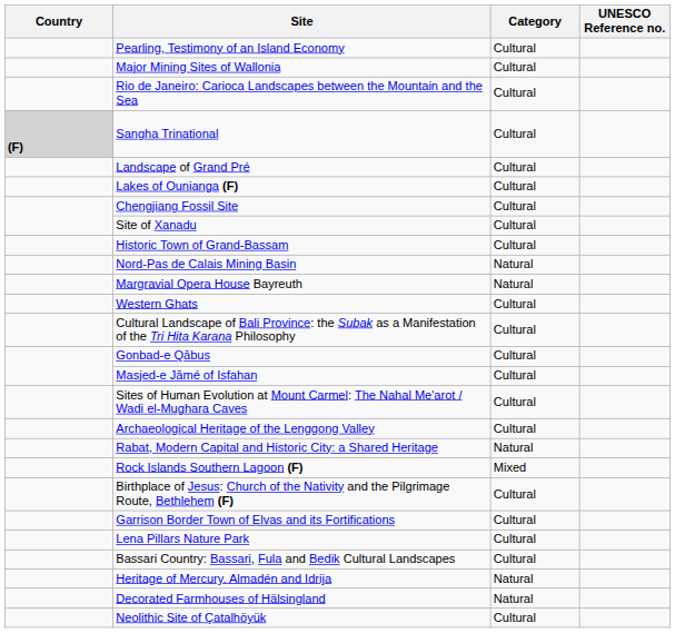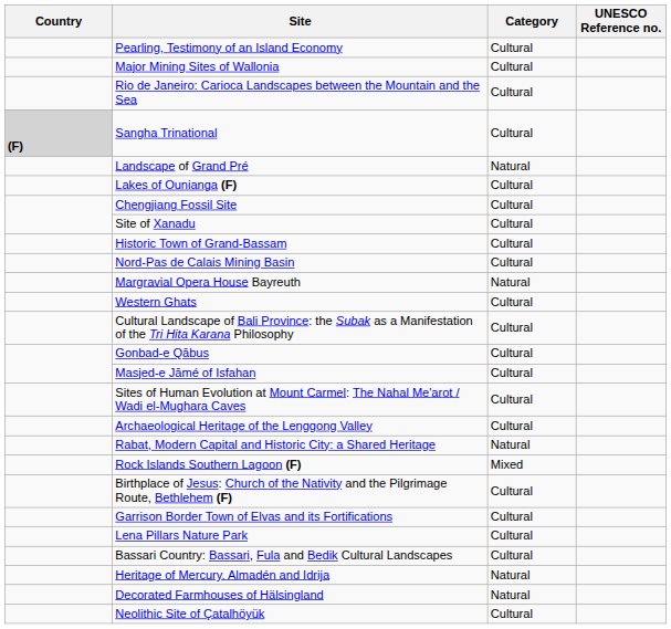Landscape of Grand Pré | Category: Cultural -> Natural
Nord-Pas de Calais Mining Basin | Category: Natural -> Cultural
